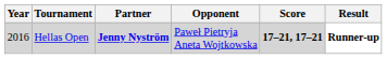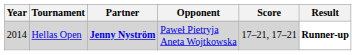Hellas Open | Year: 2016 -> 2014
Hellas Open | Score: bold -> normal
